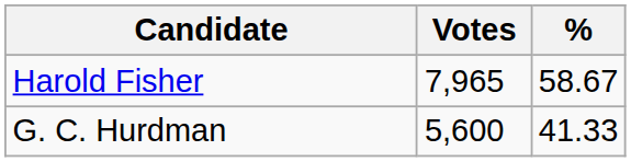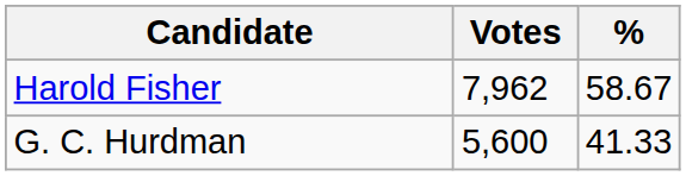Harold Fisher | Votes: 7,965 -> 7,962
